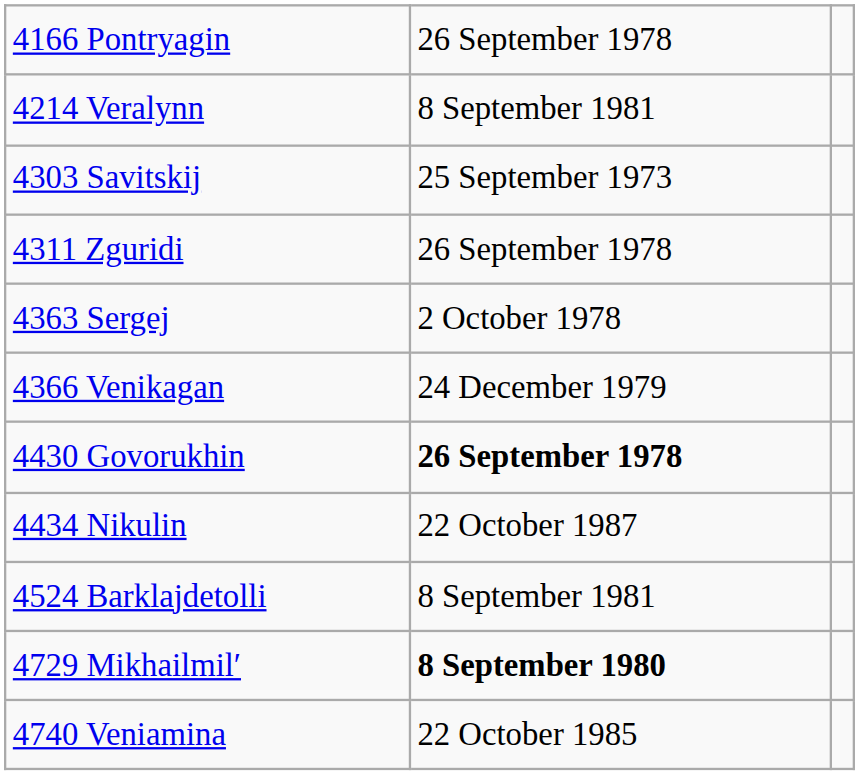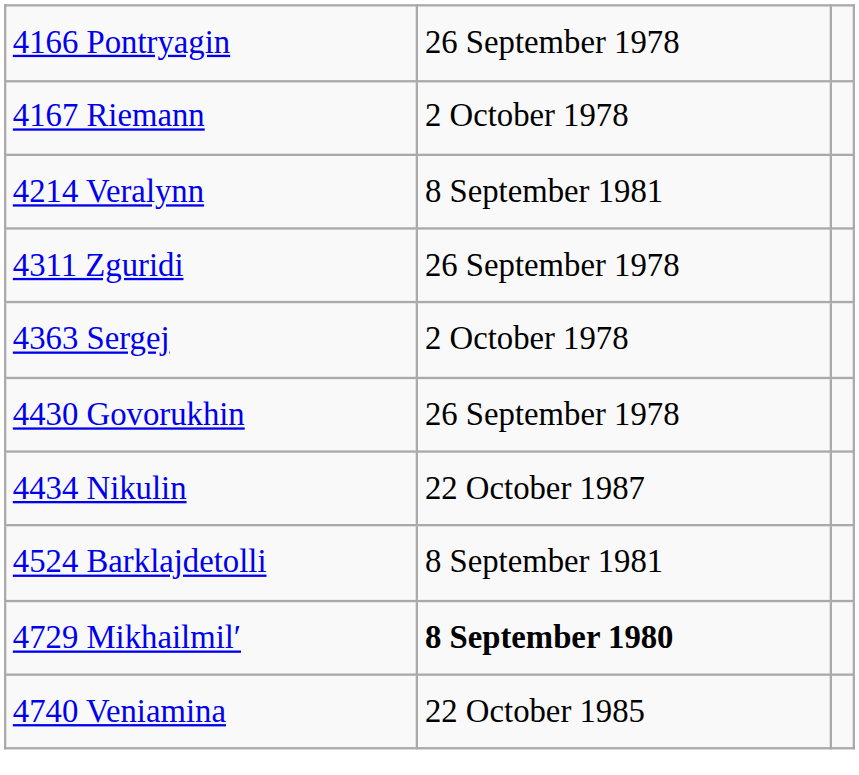+ row: 4167 Riemann | 2 October 1978
- row: 4303 Savitskij | 25 September 1973
- row: 4366 Venikagan | 24 December 1979
4430 Govorukhin | column 2: bold -> normal
